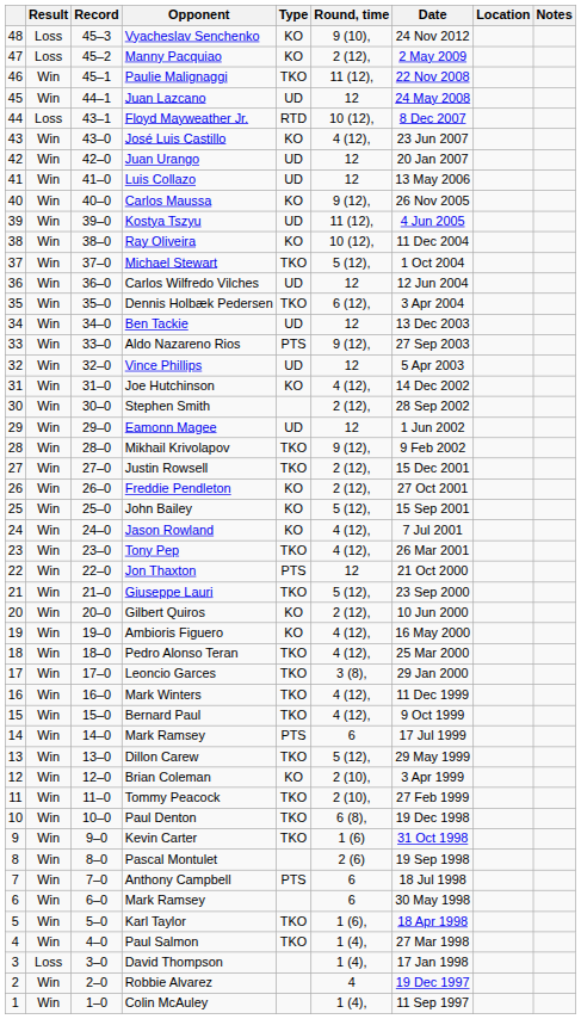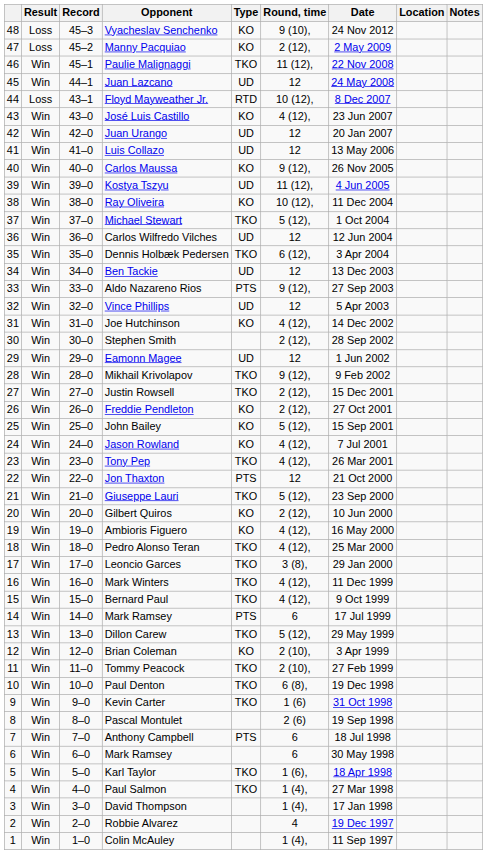David Thompson | Result: Loss -> Win
